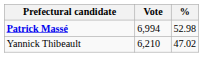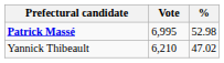Patrick Massé | Vote: 6,994 -> 6,995
